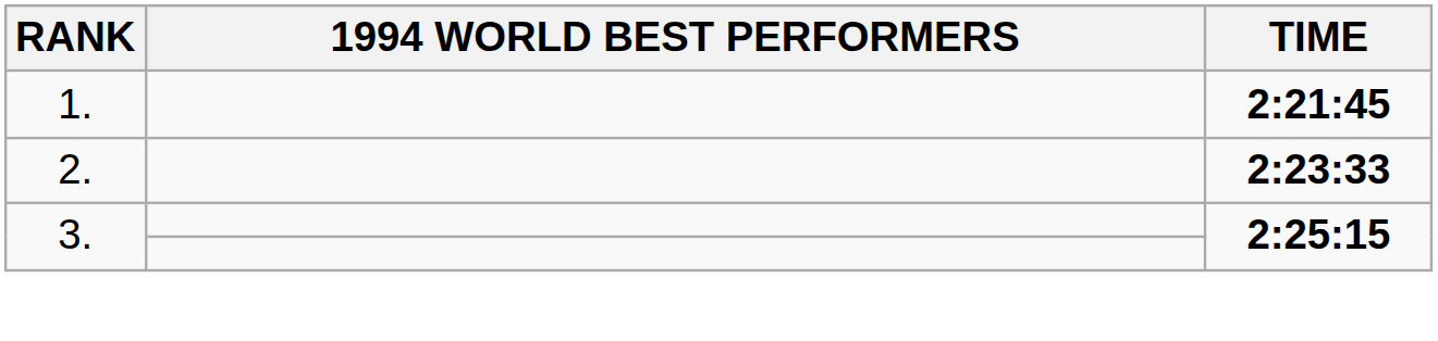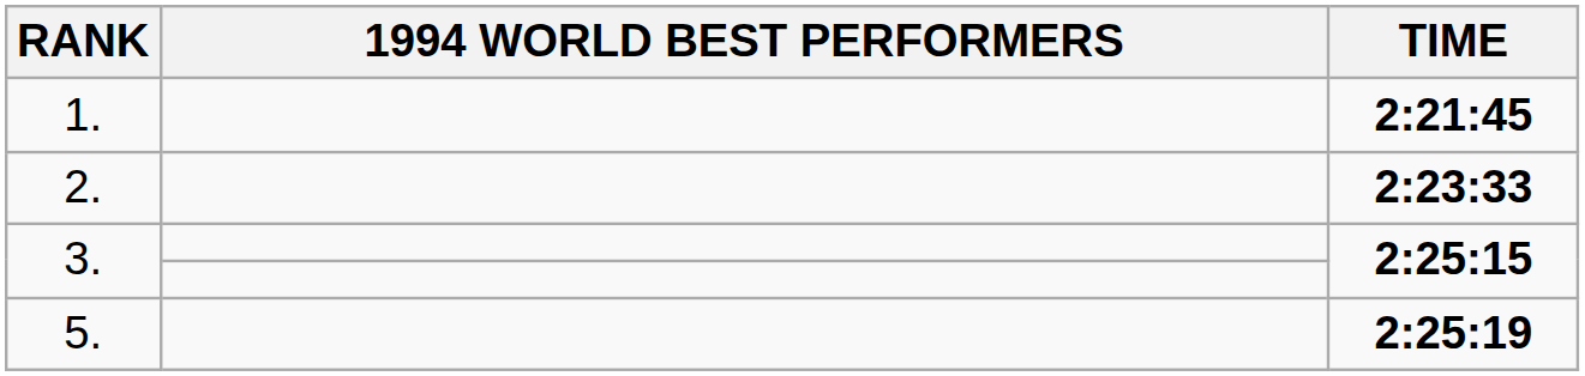+ row: 5. | 2:25:19
